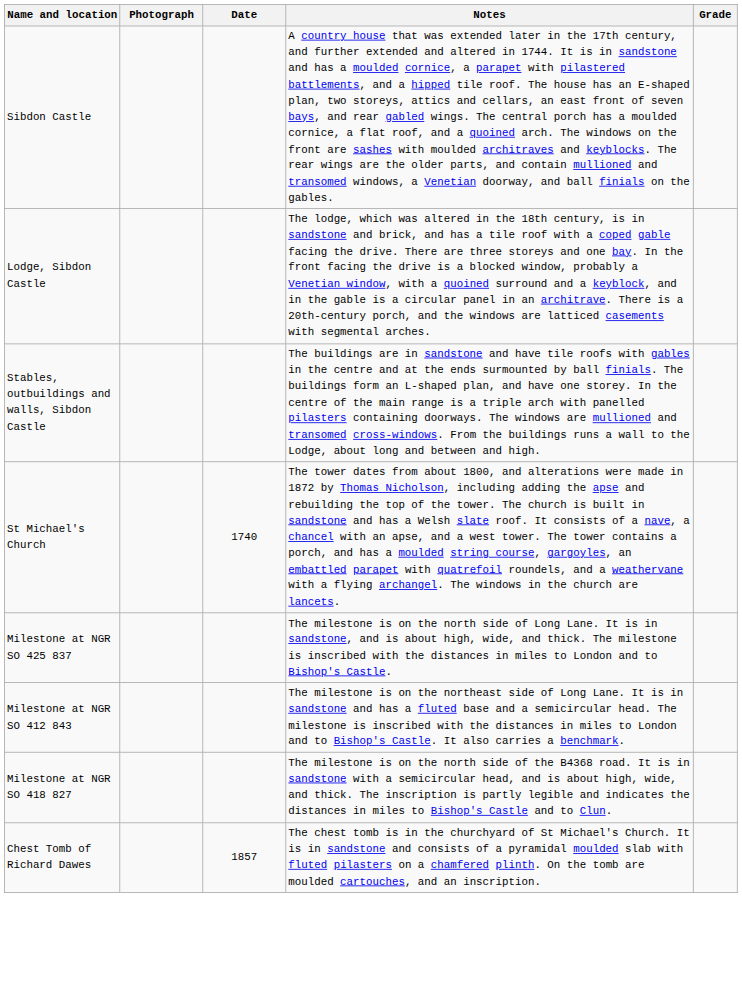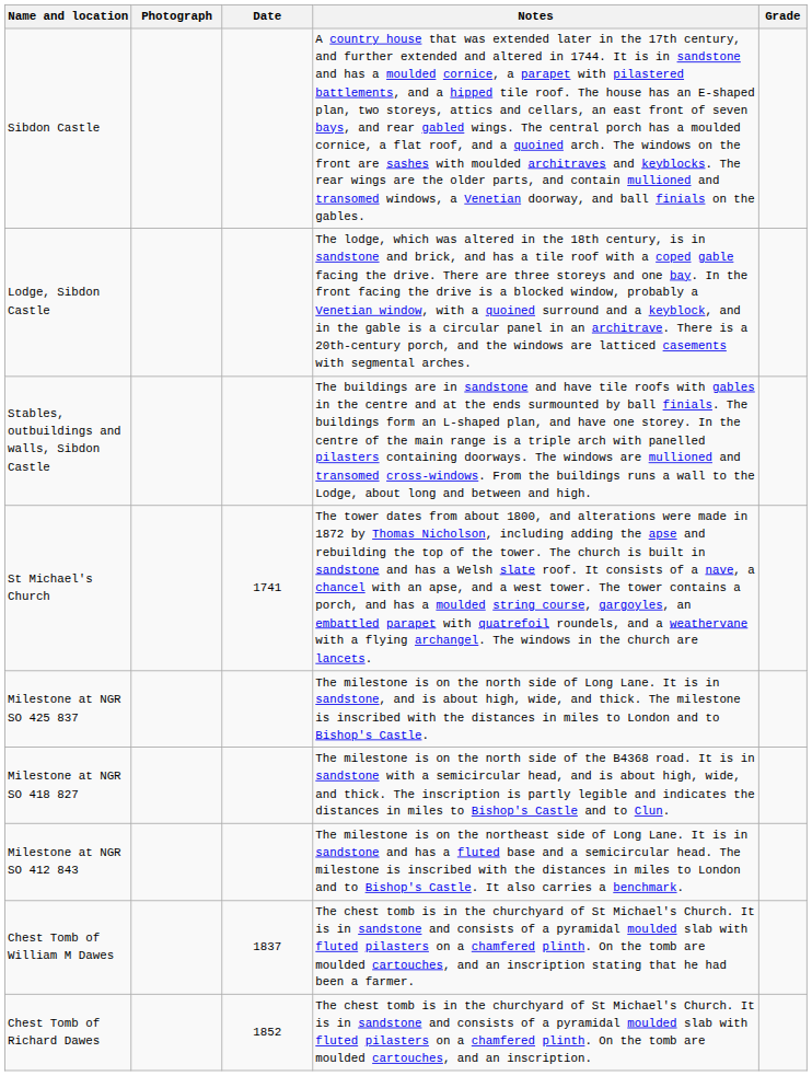St Michael's Church | Date: 1740 -> 1741
rows swapped: Milestone at NGR SO 418 827 <-> Milestone at NGR SO 412 843
+ row: Chest Tomb of William M Dawes | 1837 | The chest tomb is in the churchyard of St Michael's Church. It is in sandstone and consists of a pyramidal moulded slab with fluted pilasters on a chamfered plinth. On the tomb are moulded cartouches, and an inscription stating that he had been a farmer.
Chest Tomb of Richard Dawes | Date: 1857 -> 1852
